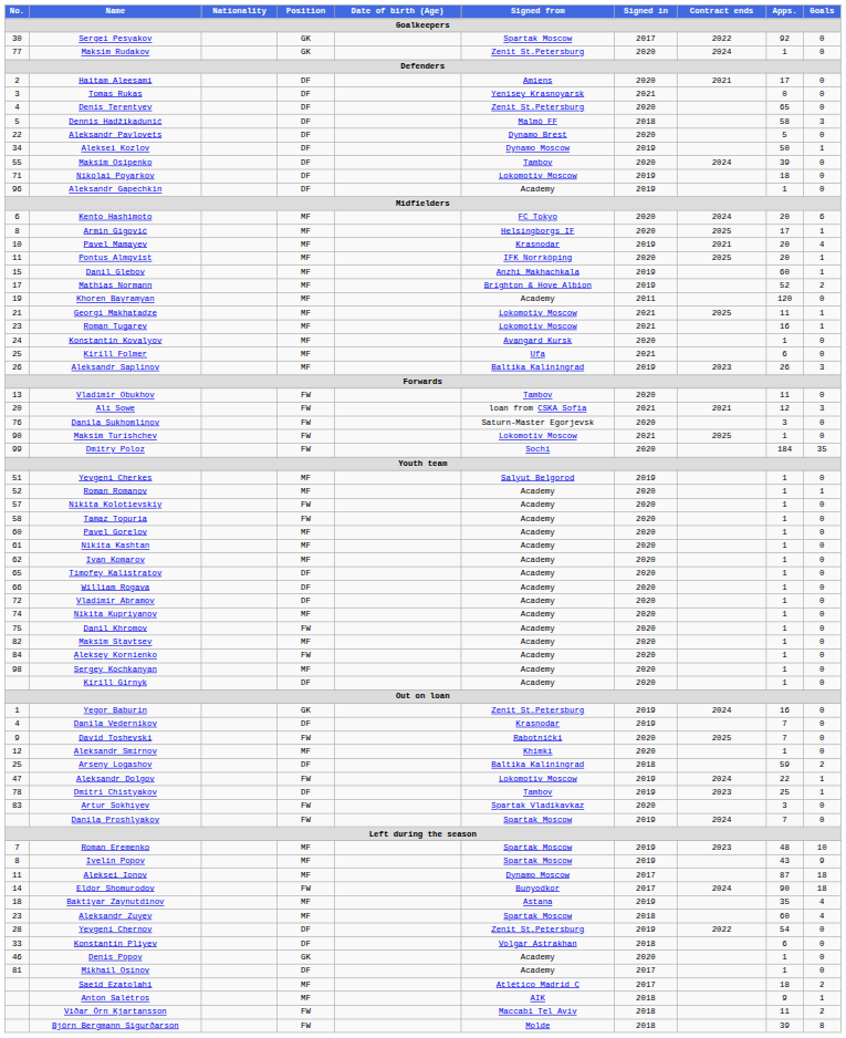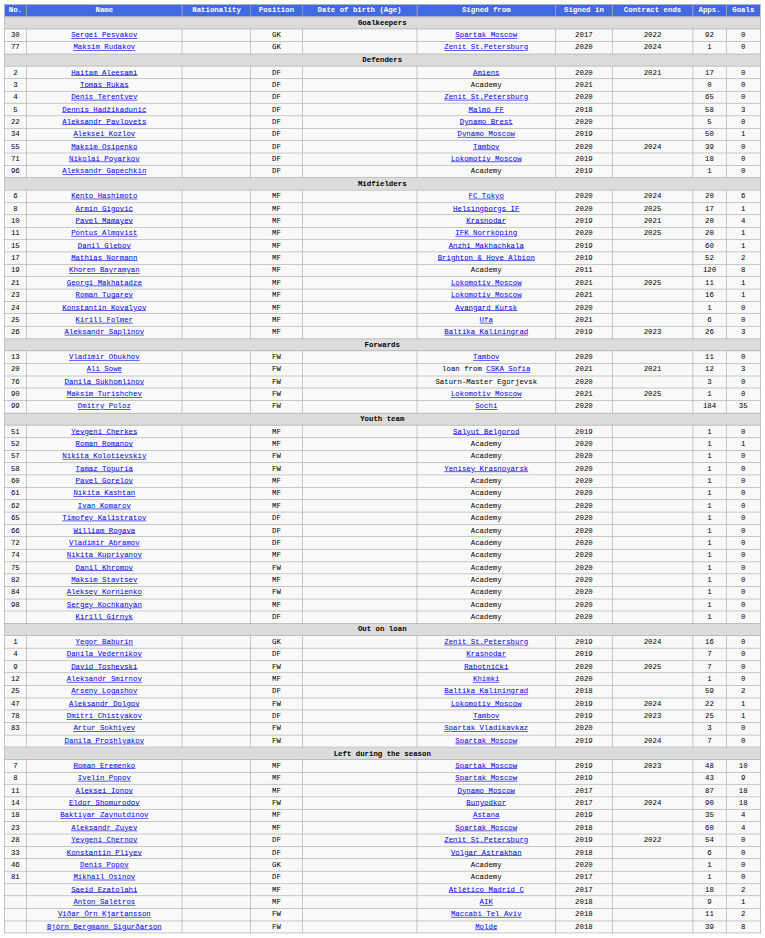Tomas Rukas | Signed from: Yenisey Krasnoyarsk -> Academy
Khoren Bayramyan | Goals: 0 -> 8
Tamaz Topuria | Signed from: Academy -> Yenisey Krasnoyarsk
